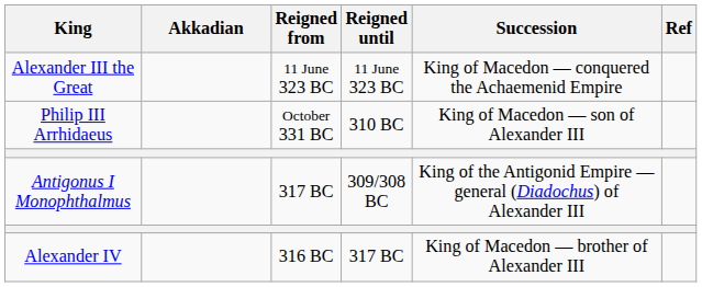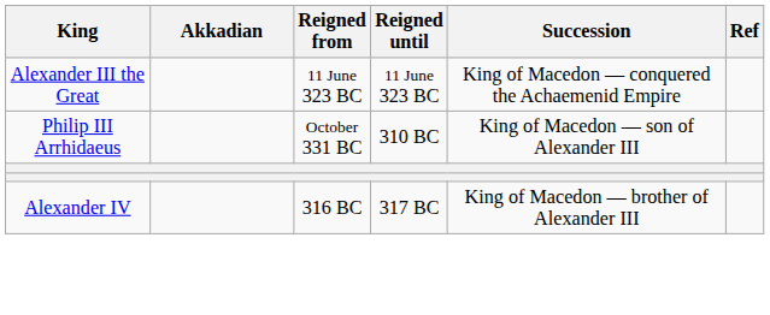- row: Antigonus I Monophthalmus | 317 BC | 309/308 BC | King of the Antigonid Empire — general (Diadochus) of Alexander III
